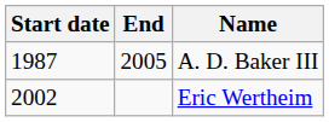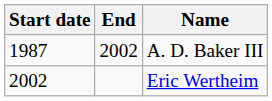A. D. Baker III | End: 2005 -> 2002
